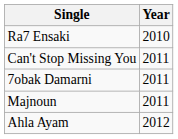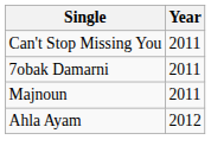- row: Ra7 Ensaki | 2010
